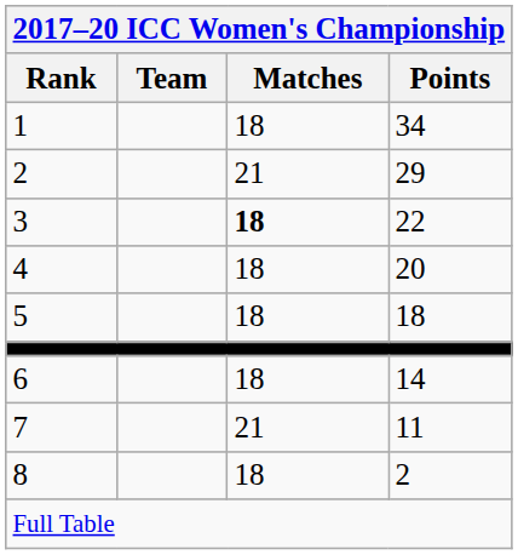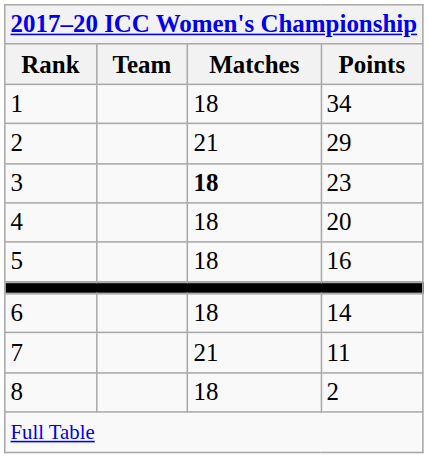3 | Points: 22 -> 23
5 | Points: 18 -> 16
